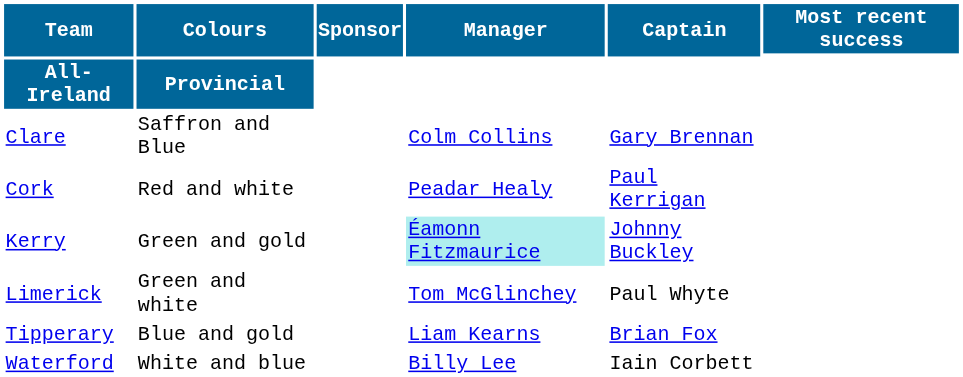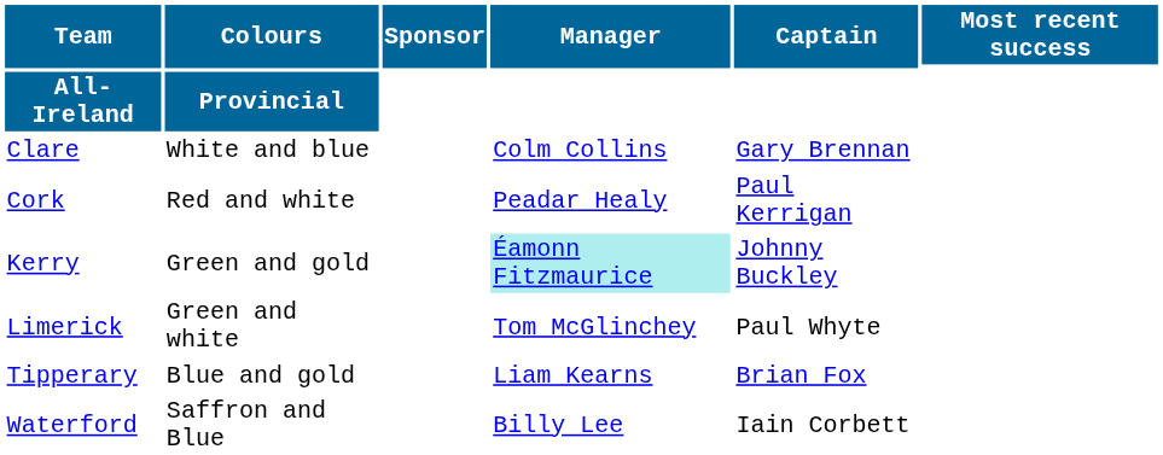Clare | Colours: Saffron and Blue -> White and blue
Waterford | Colours: White and blue -> Saffron and Blue
